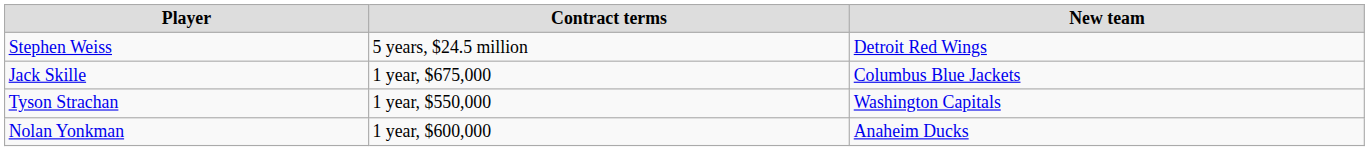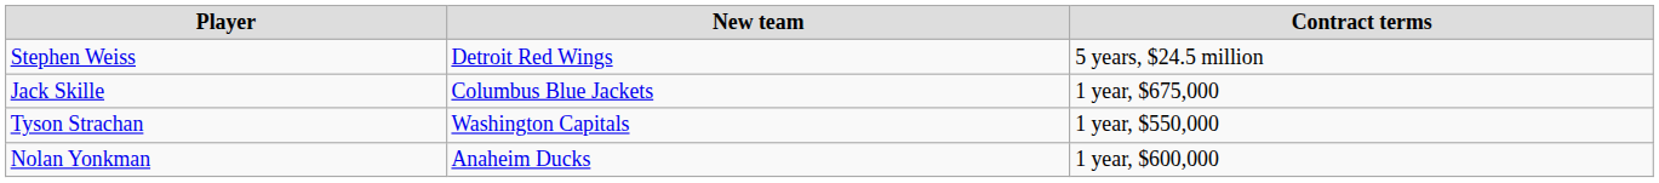columns swapped: New team <-> Contract terms
